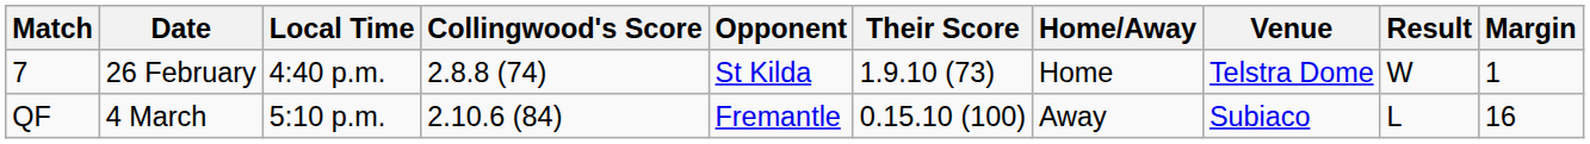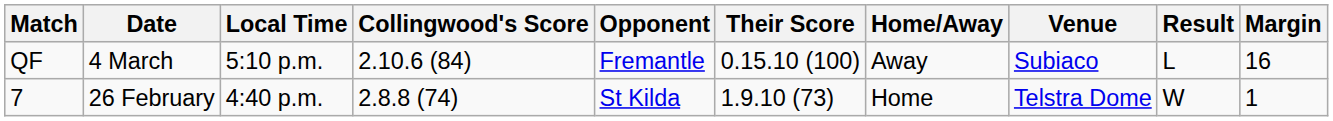rows swapped: 7 <-> QF
